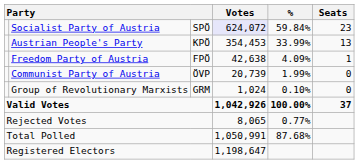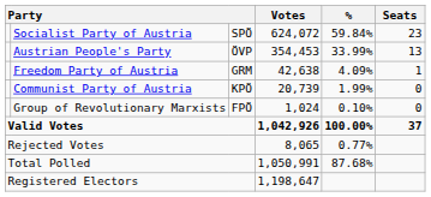Socialist Party of Austria | Votes: lavender background -> no background
Austrian People's Party | column 3: KPÖ -> ÖVP
Freedom Party of Austria | column 3: FPÖ -> GRM
Communist Party of Austria | column 3: ÖVP -> KPÖ
Group of Revolutionary Marxists | column 3: GRM -> FPÖ
